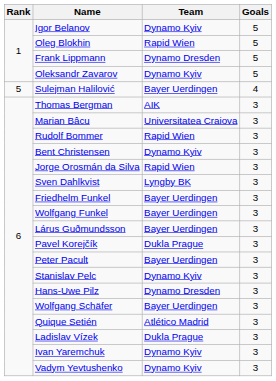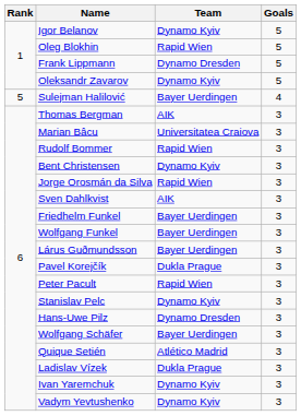Sven Dahlkvist | Team: Lyngby BK -> AIK
Peter Pacult | Team: Bayer Uerdingen -> Rapid Wien
